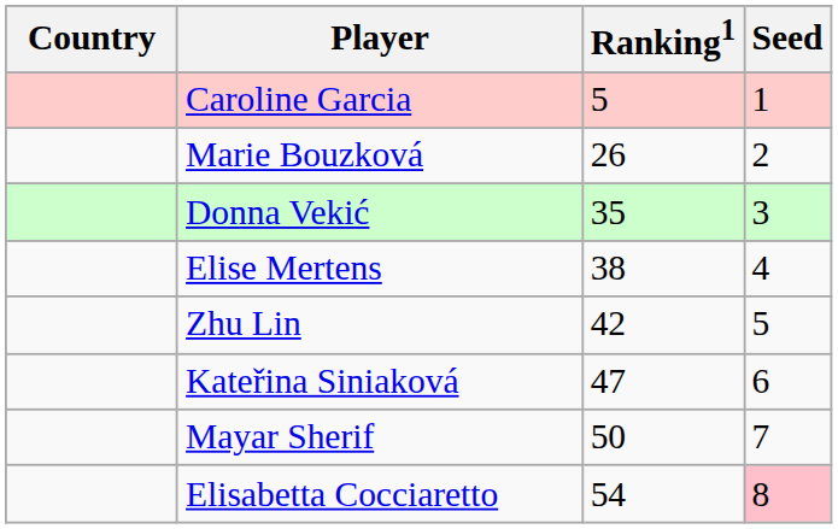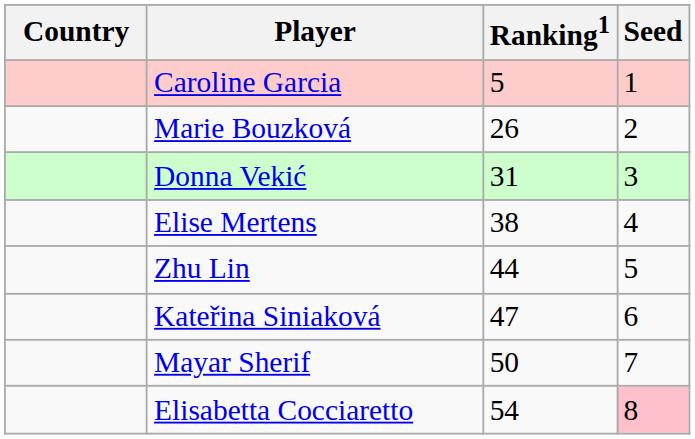Donna Vekić | Ranking1: 35 -> 31
Zhu Lin | Ranking1: 42 -> 44
